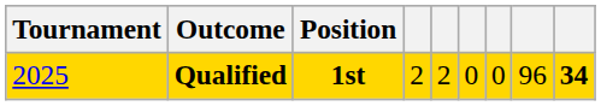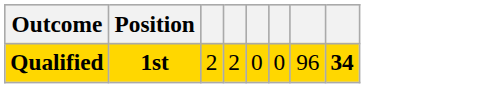- column: Tournament | 2025
